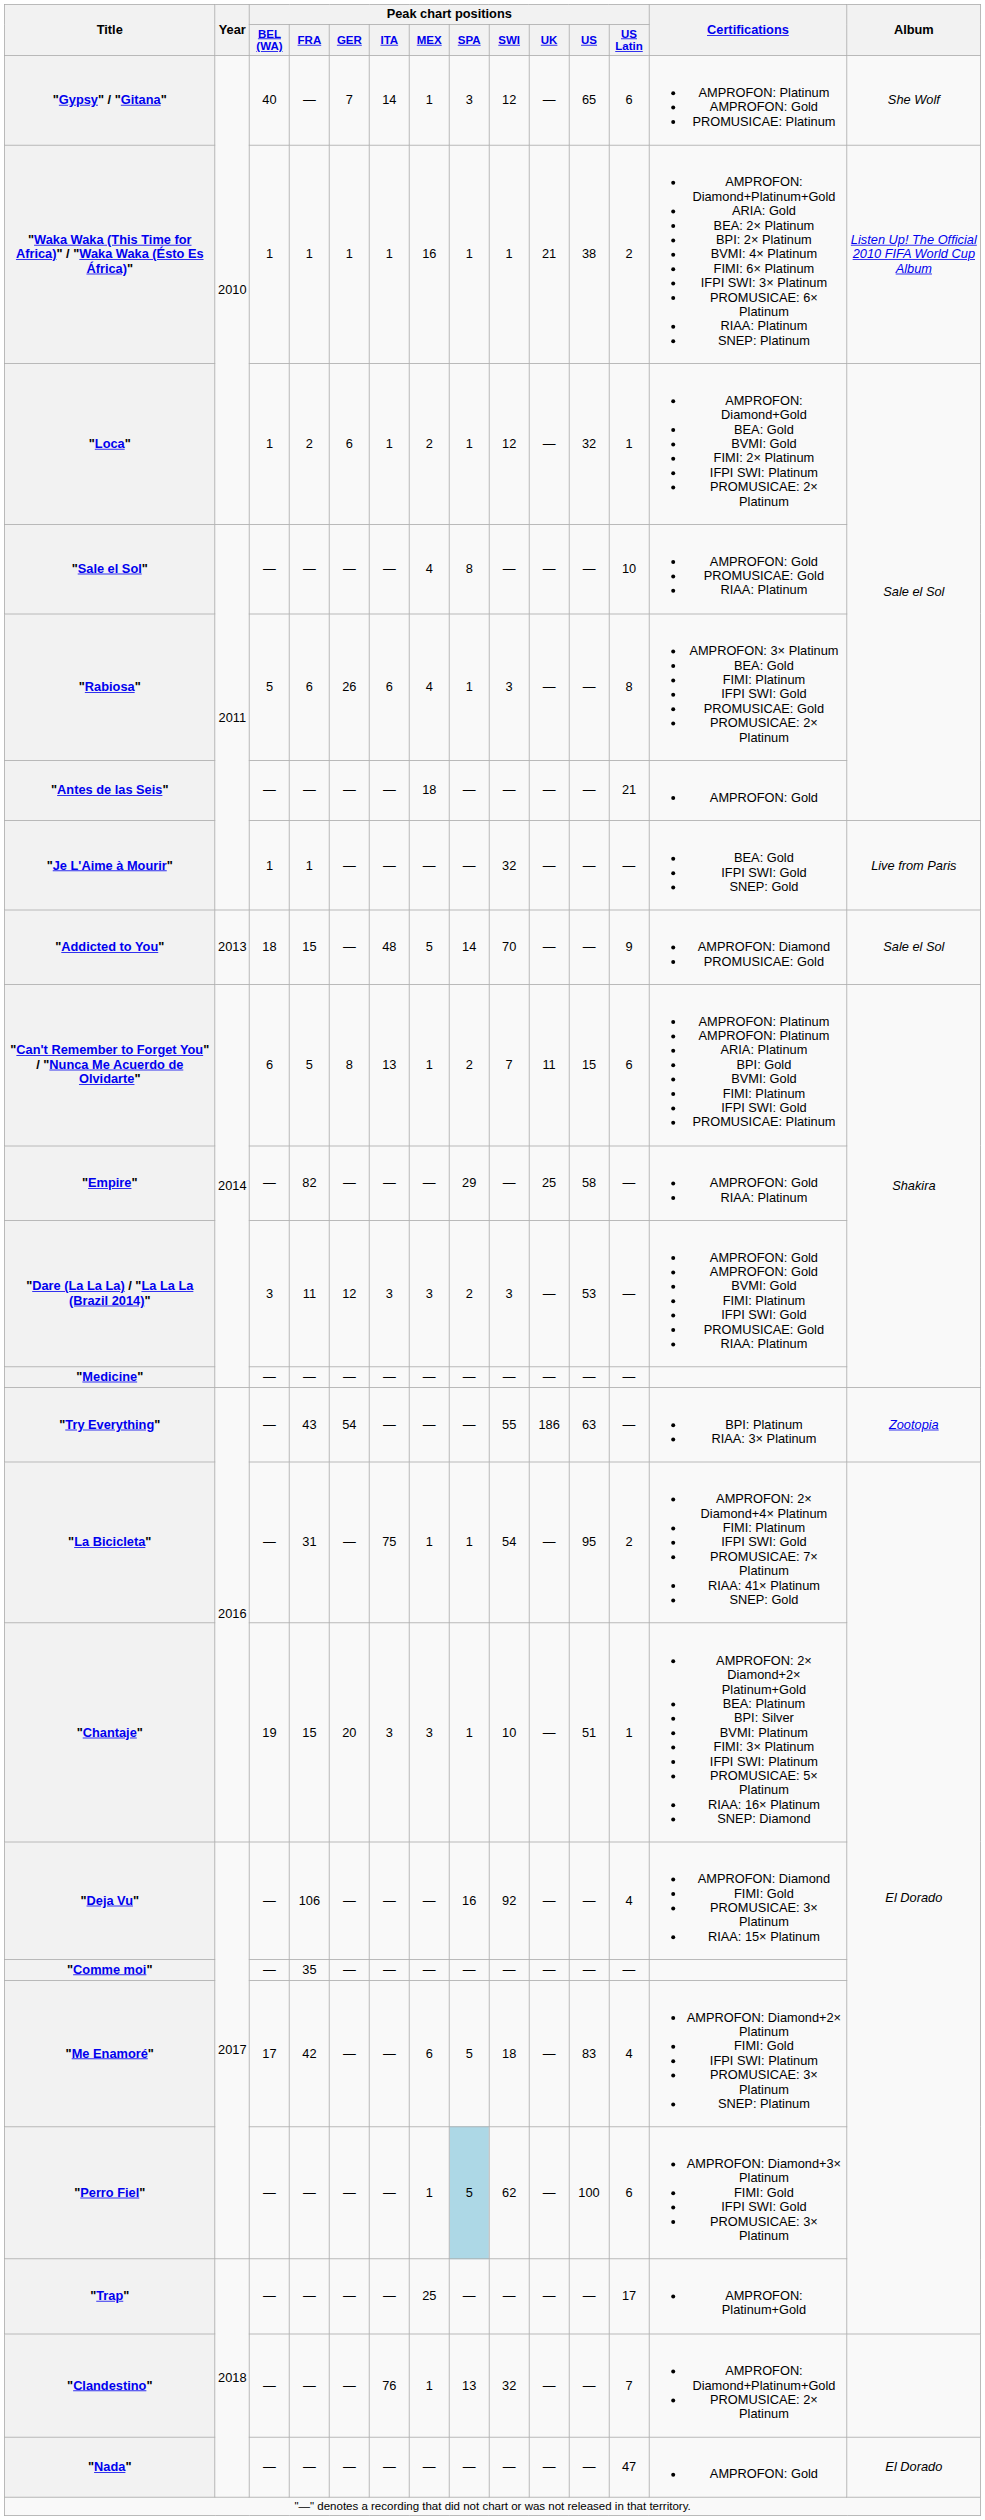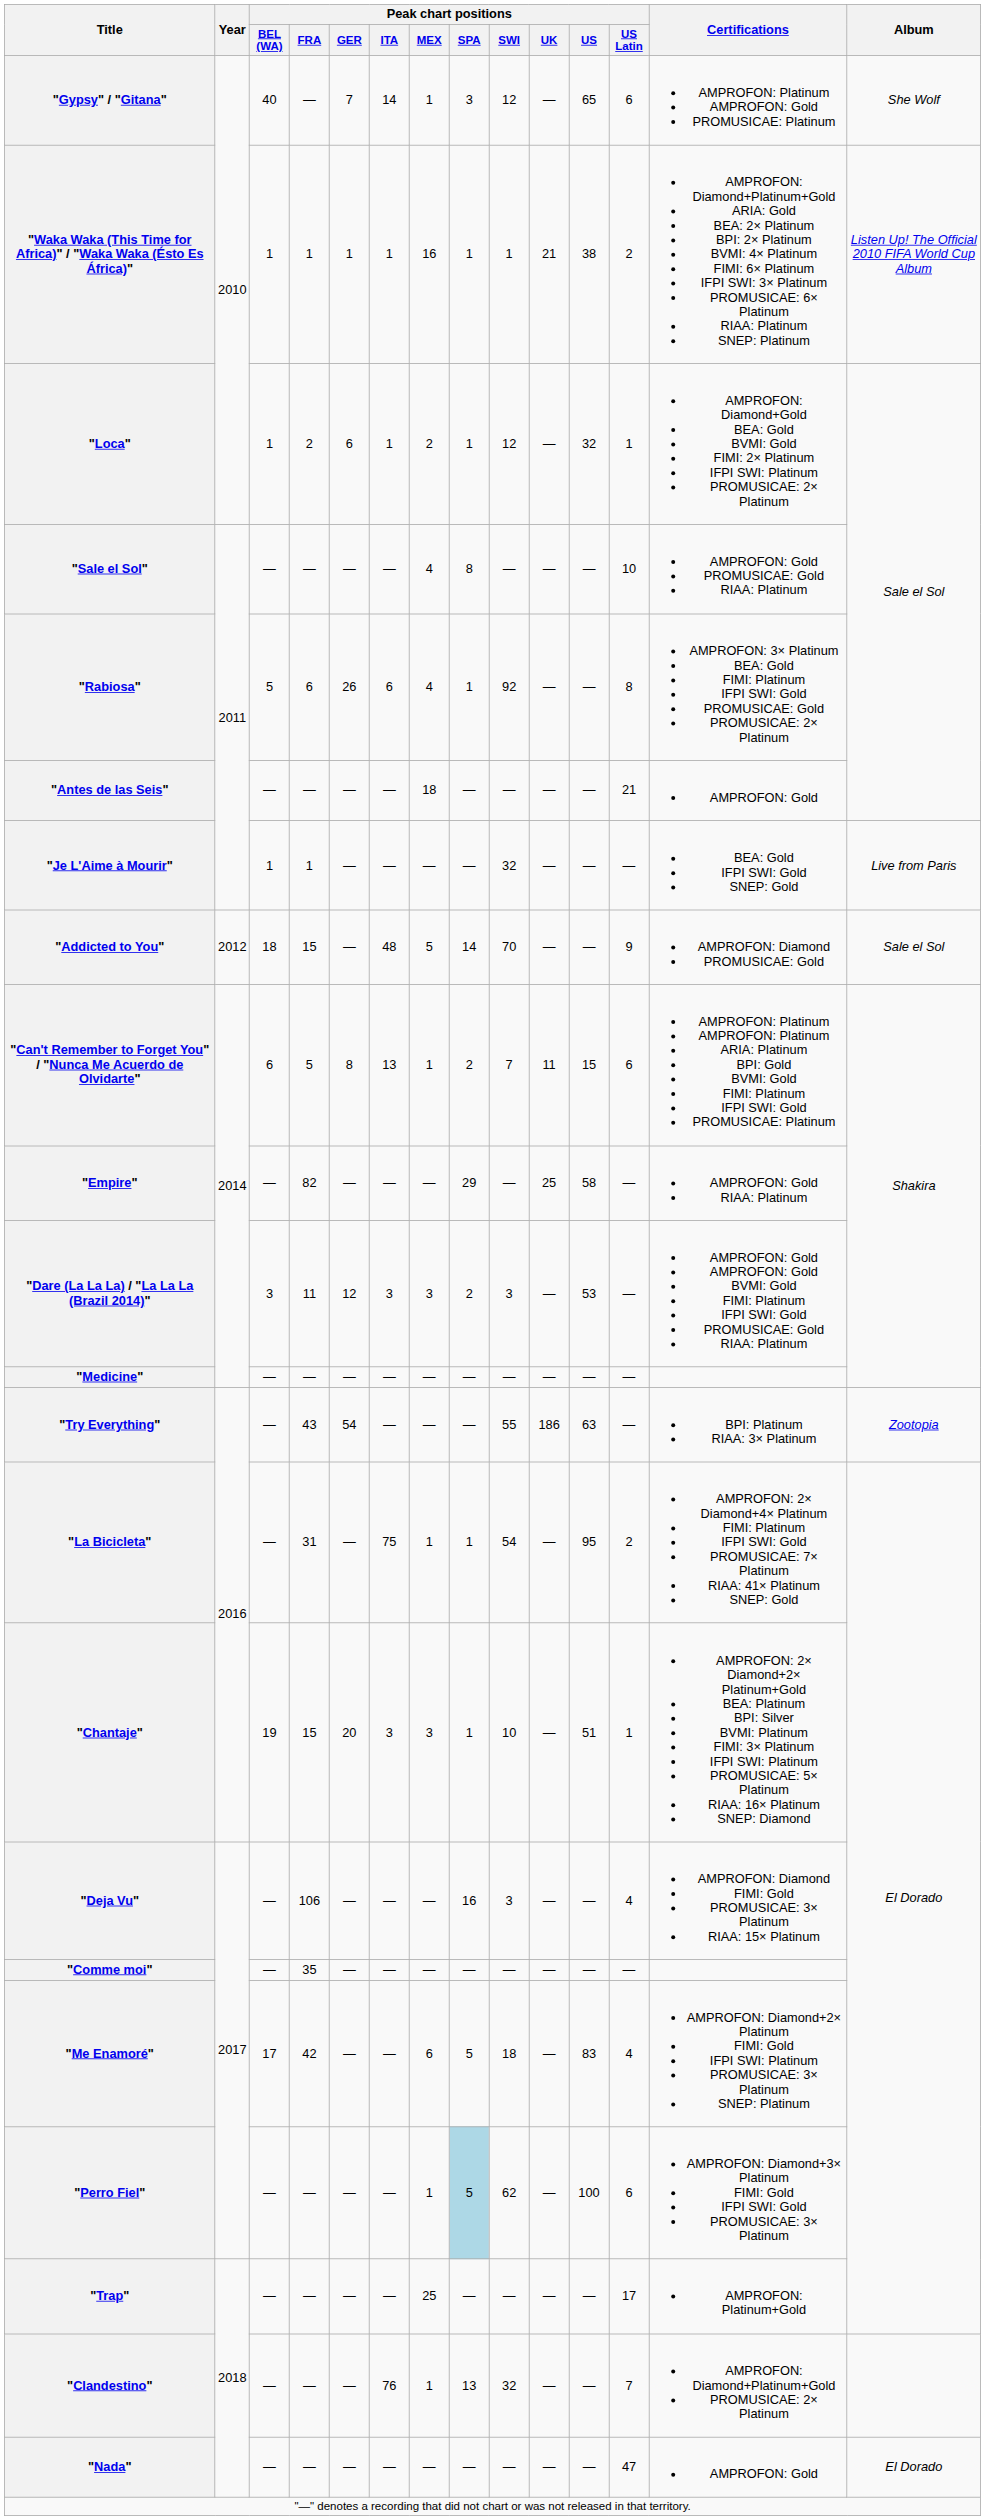"Rabiosa" | Peak chart positions / SWI: 3 -> 92
"Addicted to You" | Year: 2013 -> 2012
"Deja Vu" | Peak chart positions / SWI: 92 -> 3
